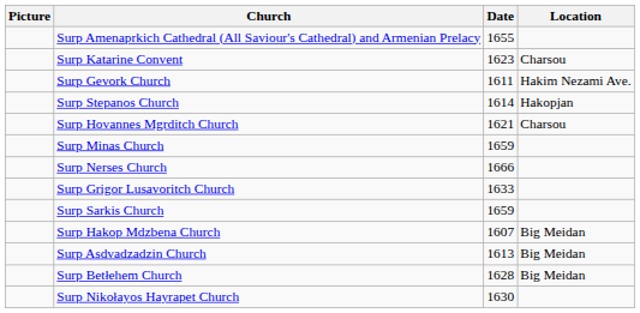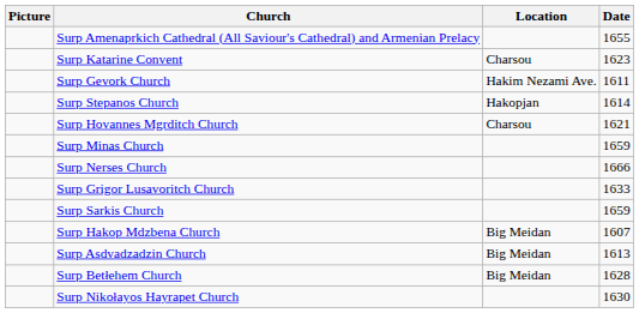columns swapped: Location <-> Date
